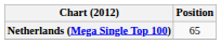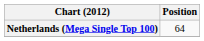Netherlands (Mega Single Top 100) | Position: 65 -> 64
